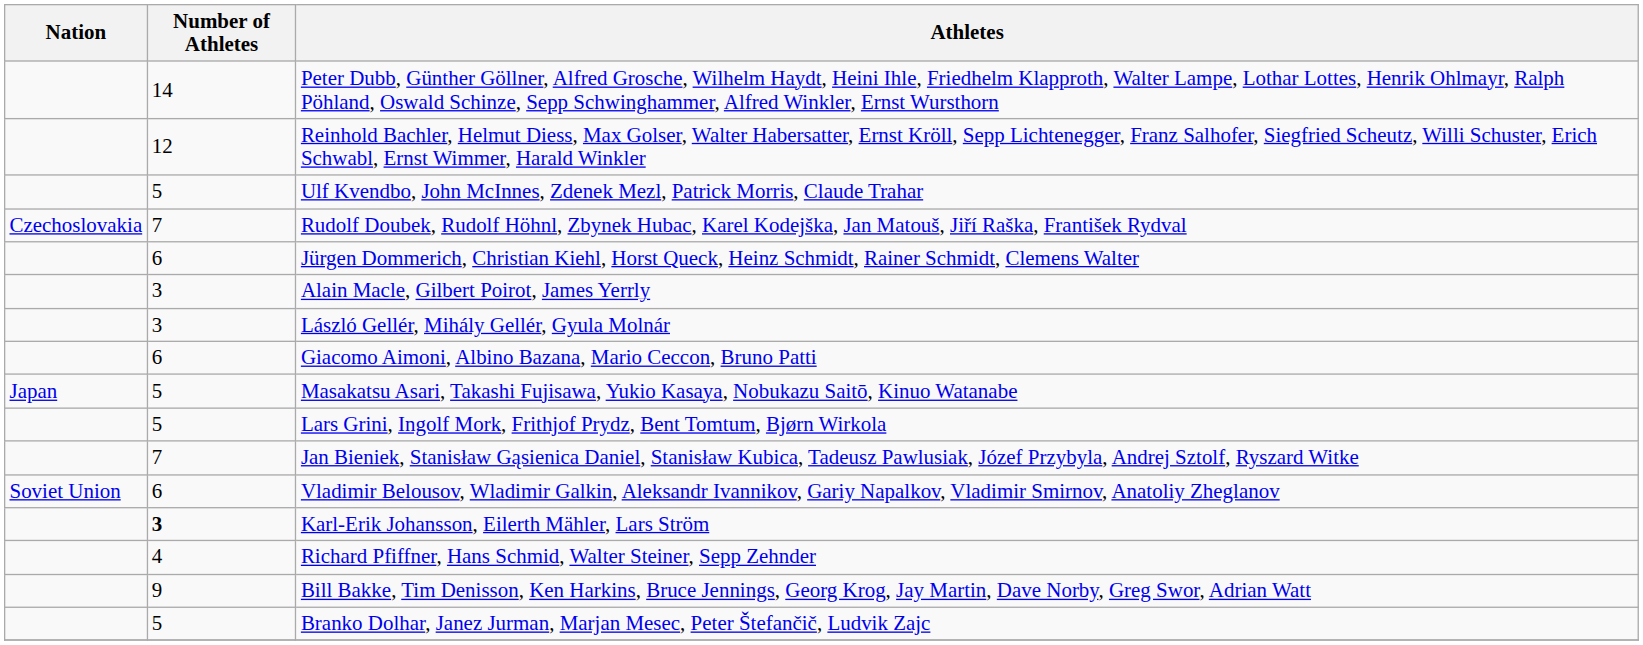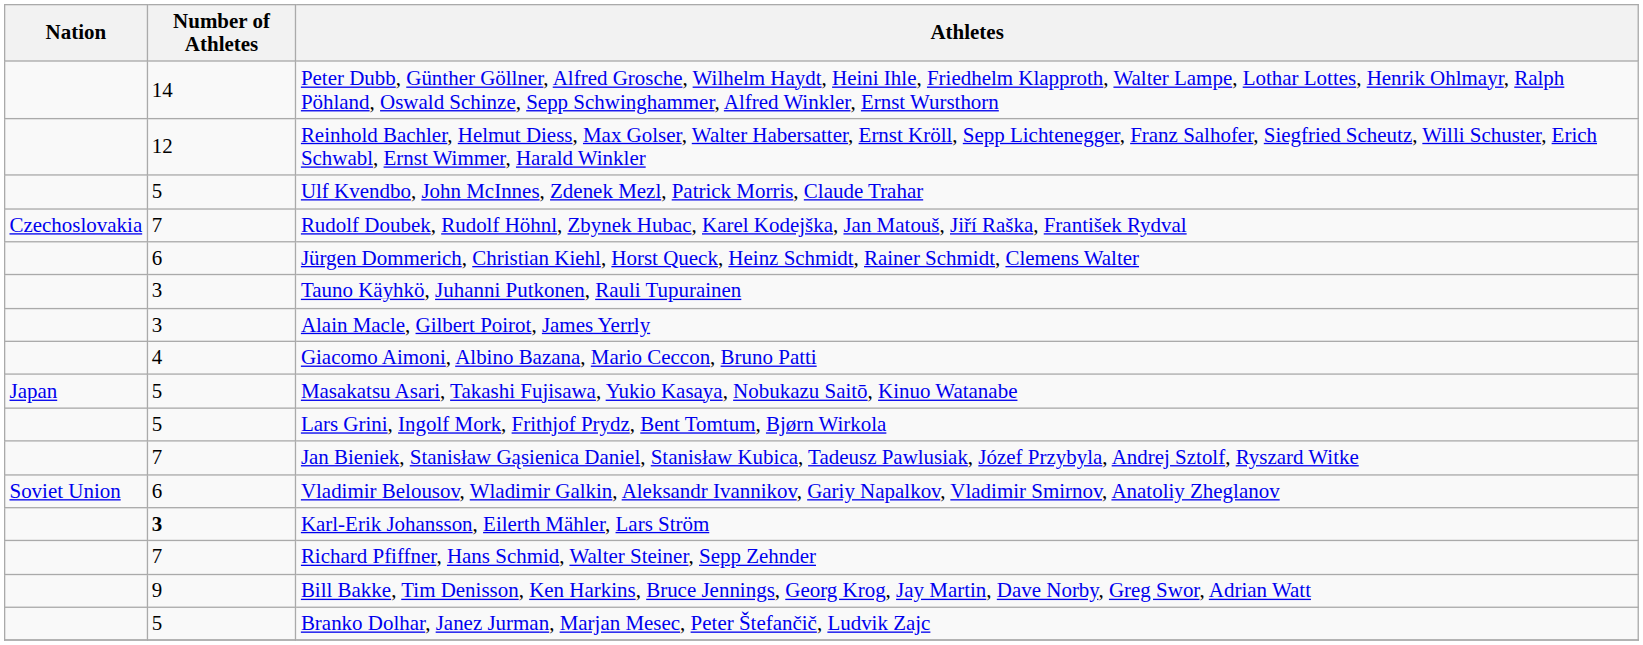+ row: 3 | Tauno Käyhkö, Juhanni Putkonen, Rauli Tupurainen
- row: 3 | László Gellér, Mihály Gellér, Gyula Molnár
Giacomo Aimoni, Albino Bazana, Mario Ceccon, Bruno Patti | Number of Athletes: 6 -> 4
Richard Pfiffner, Hans Schmid, Walter Steiner, Sepp Zehnder | Number of Athletes: 4 -> 7
